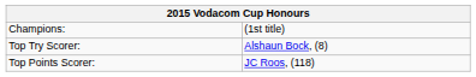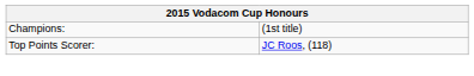- row: Top Try Scorer: | Alshaun Bock, (8)
